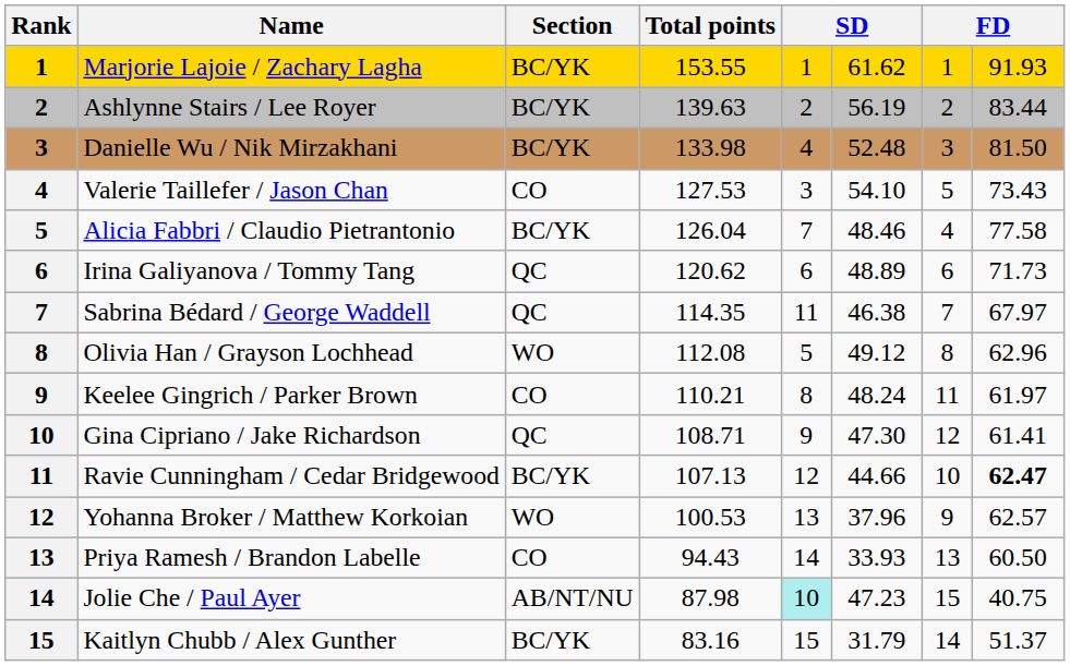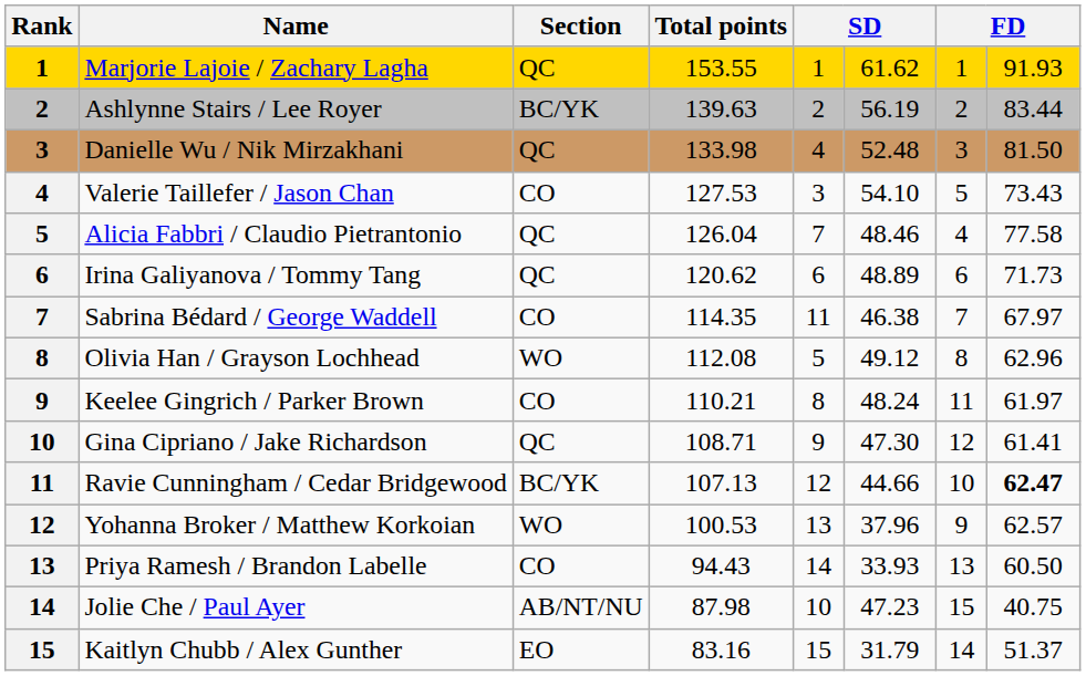Marjorie Lajoie / Zachary Lagha | Section: BC/YK -> QC
Danielle Wu / Nik Mirzakhani | Section: BC/YK -> QC
Alicia Fabbri / Claudio Pietrantonio | Section: BC/YK -> QC
Sabrina Bédard / George Waddell | Section: QC -> CO
Jolie Che / Paul Ayer | column 5: paleturquoise background -> no background
Kaitlyn Chubb / Alex Gunther | Section: BC/YK -> EO
